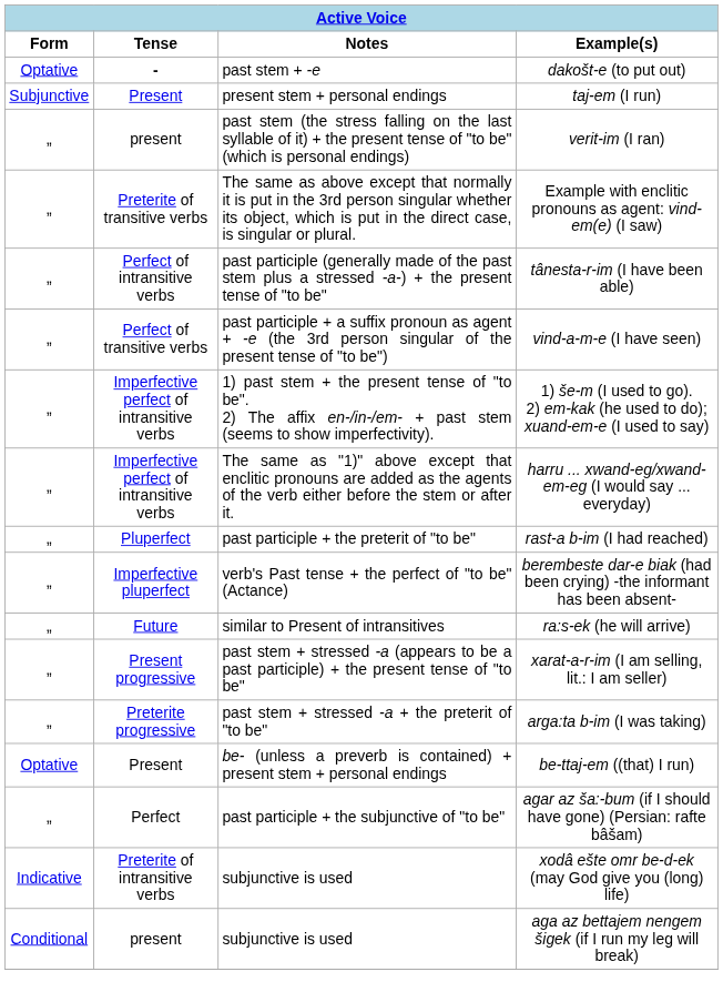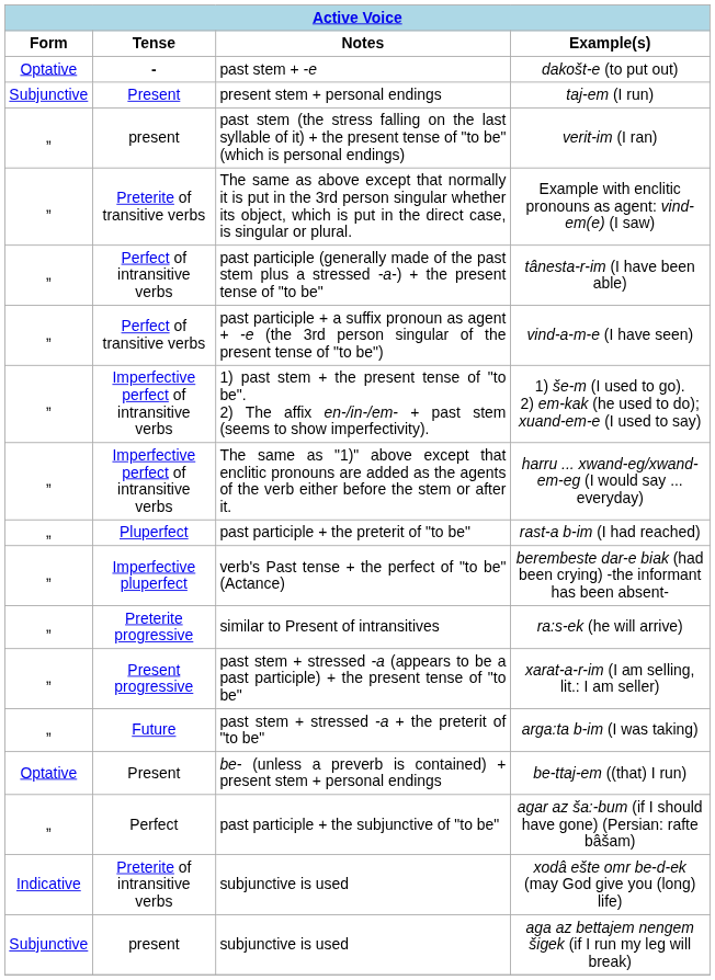ra:s-ek (he will arrive) | Tense: Future -> Preterite progressive
arga:ta b-im (I was taking) | Tense: Preterite progressive -> Future
aga az bettajem nengem šigek (if I run my leg will break) | Form: Conditional -> Subjunctive
